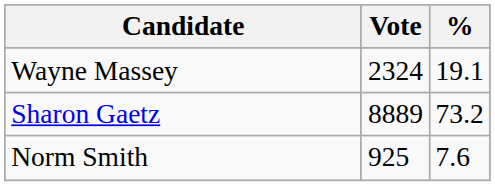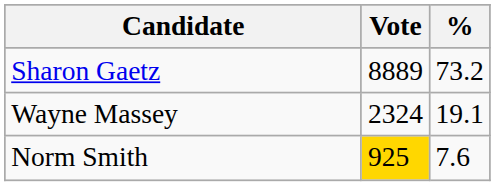rows swapped: Sharon Gaetz <-> Wayne Massey
Norm Smith | Vote: no background -> gold background
